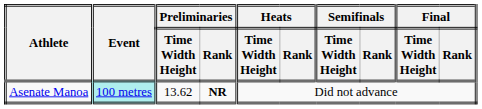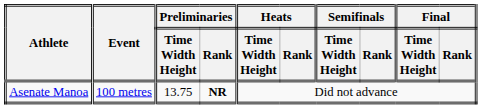Asenate Manoa | Event: paleturquoise background -> no background
Asenate Manoa | Preliminaries / Time Width Height: 13.62 -> 13.75
